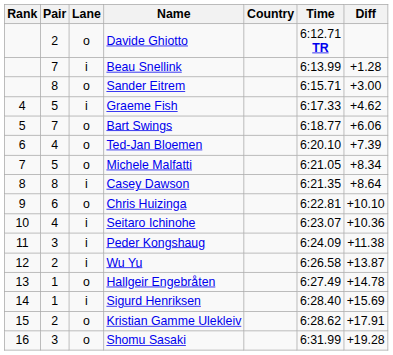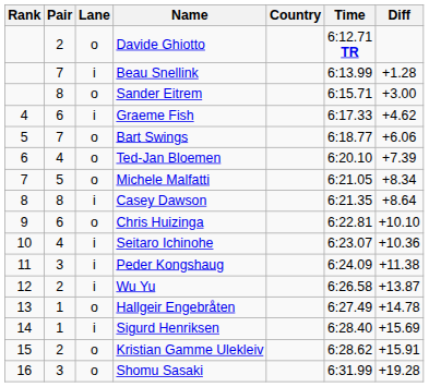Graeme Fish | Pair: 5 -> 6
Kristian Gamme Ulekleiv | Diff: +17.91 -> +15.91
